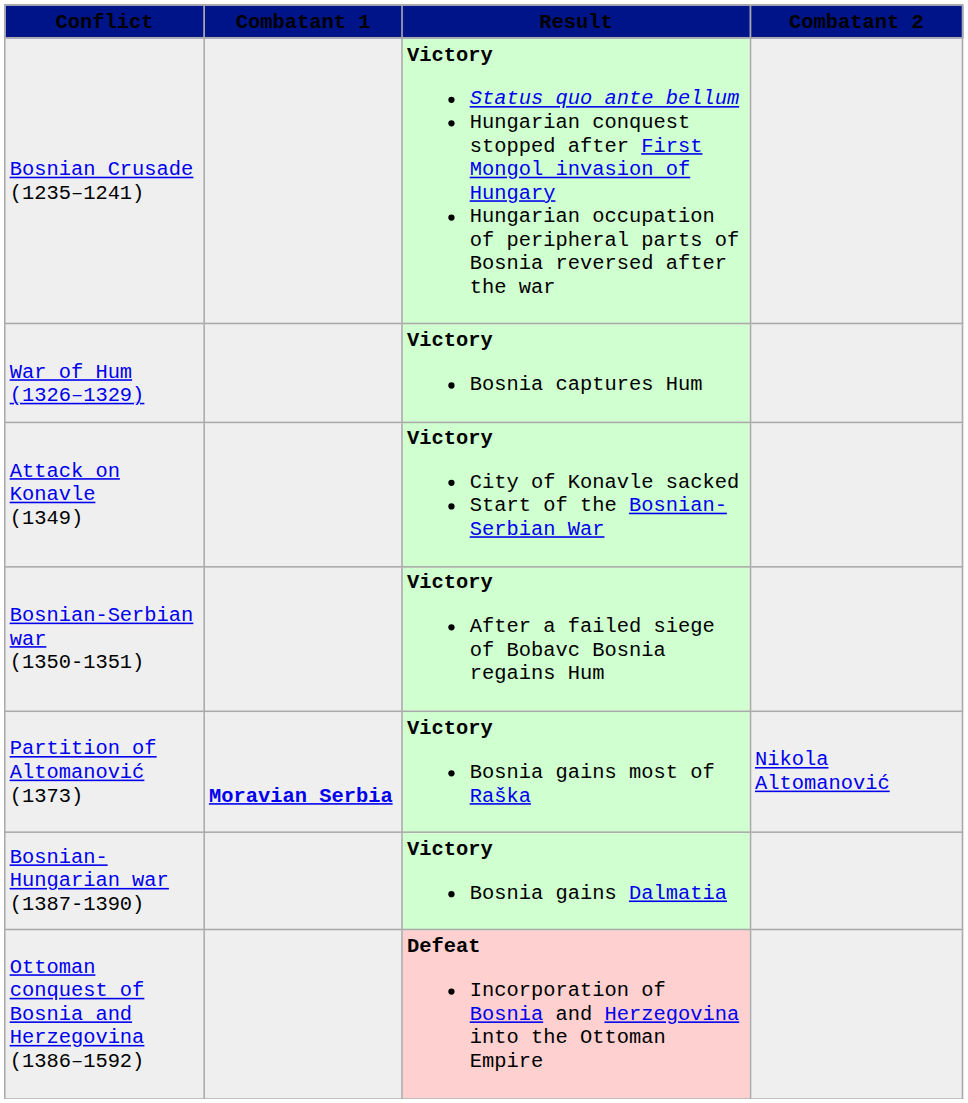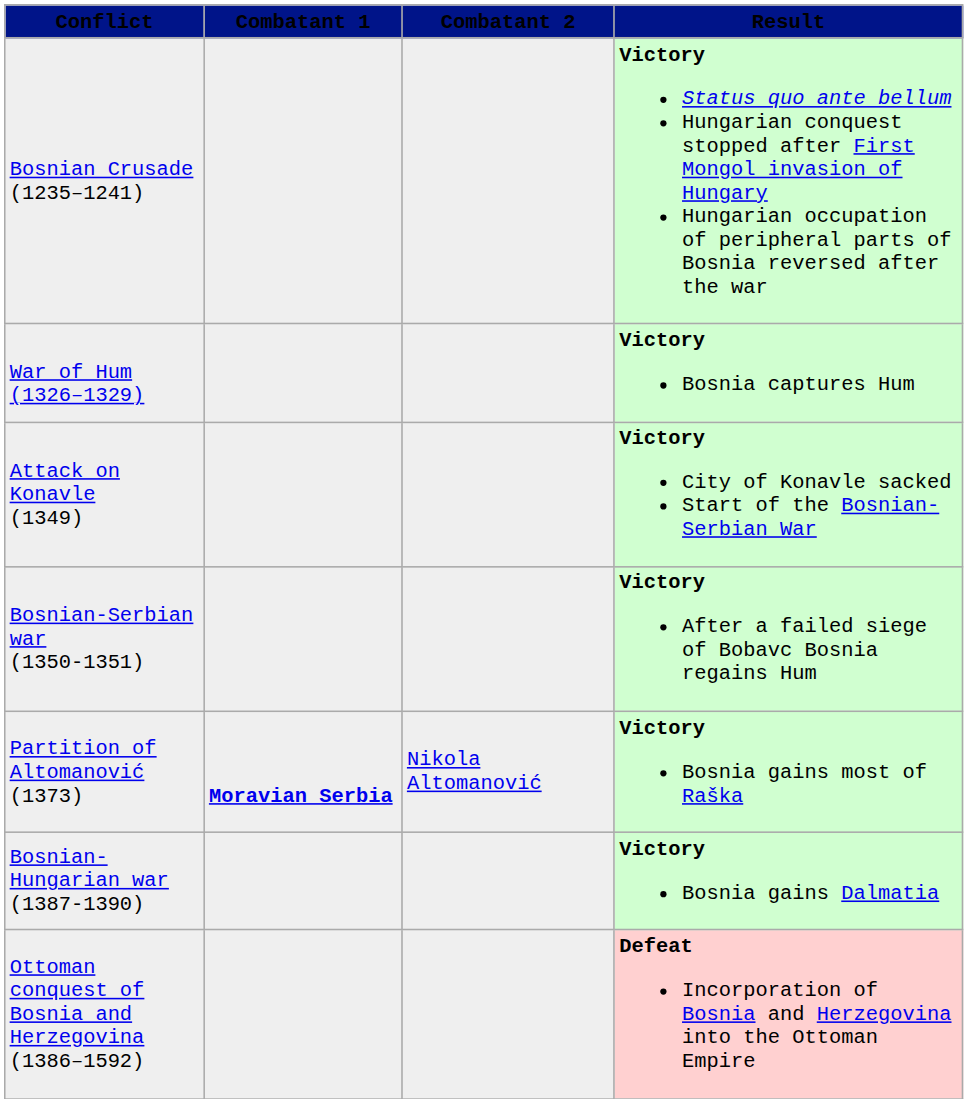columns swapped: Combatant 2 <-> Result
